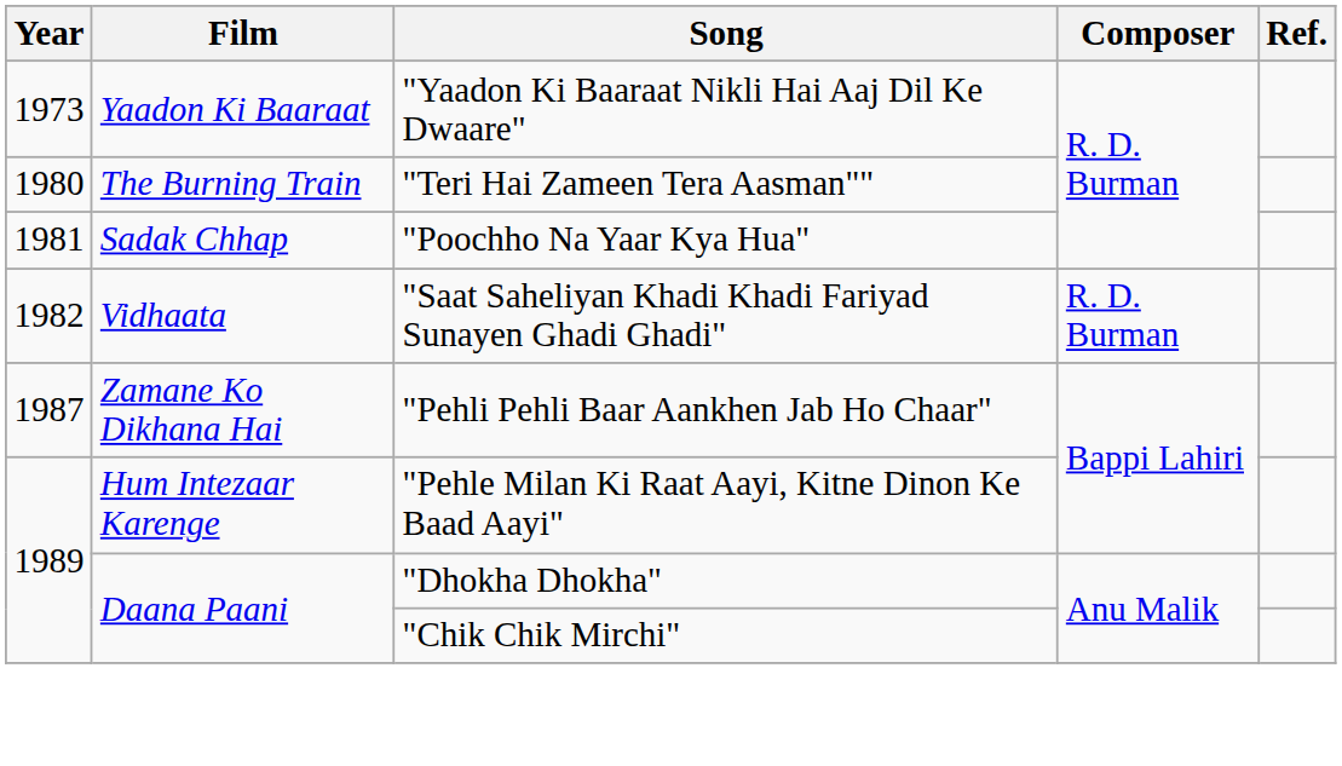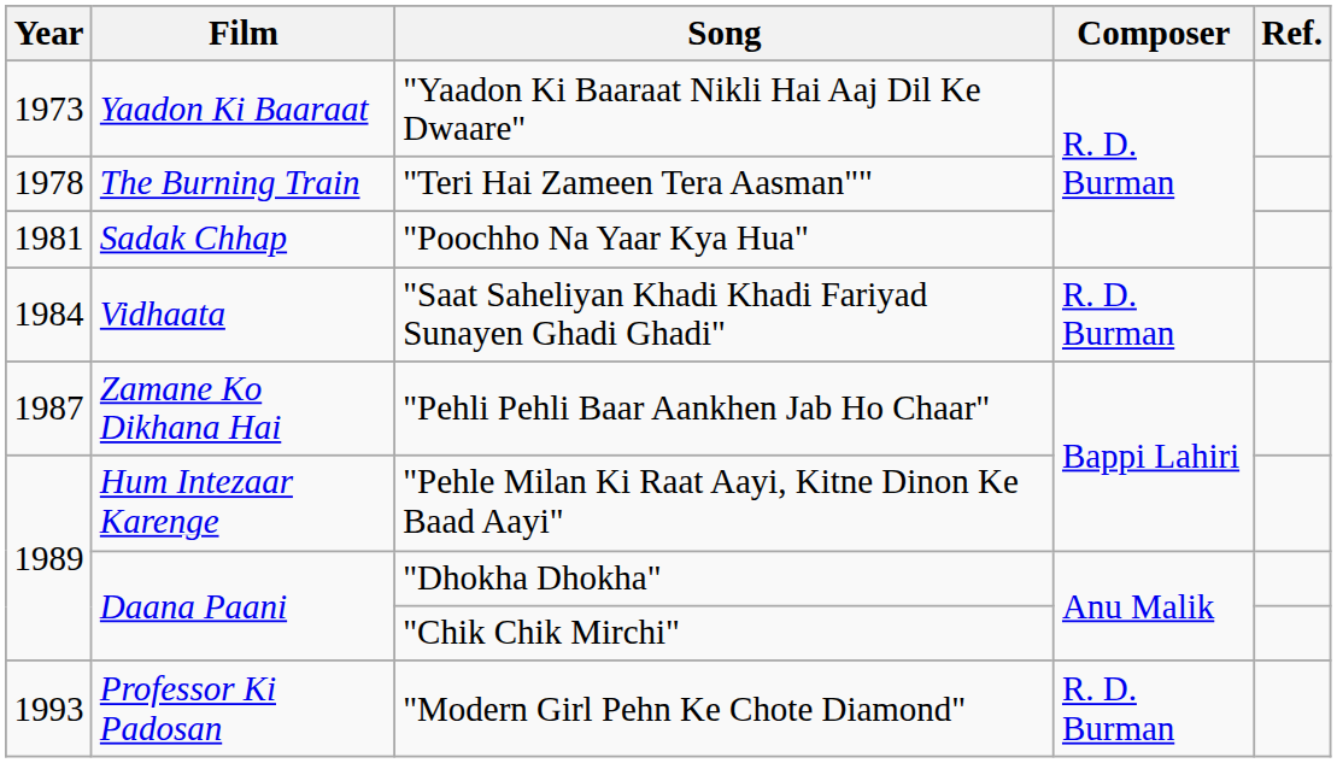"Teri Hai Zameen Tera Aasman"" | Year: 1980 -> 1978
"Saat Saheliyan Khadi Khadi Fariyad Sunayen Ghadi Ghadi" | Year: 1982 -> 1984
+ row: 1993 | Professor Ki Padosan | "Modern Girl Pehn Ke Chote Diamond" | R. D. Burman
